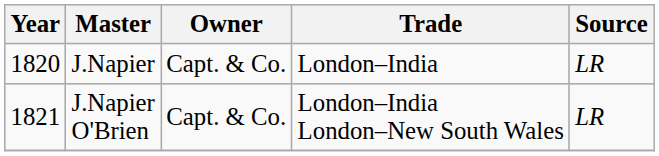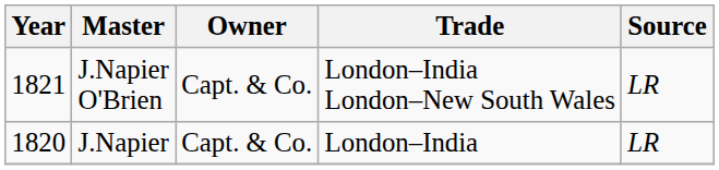rows swapped: J.Napier <-> J.Napier O'Brien
